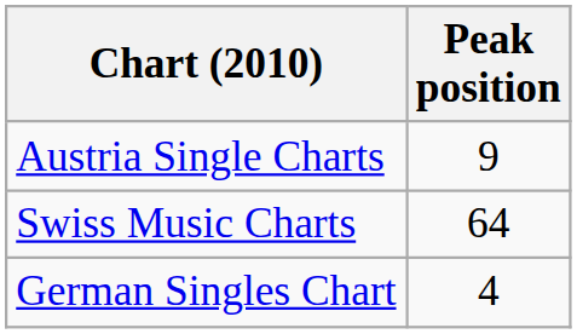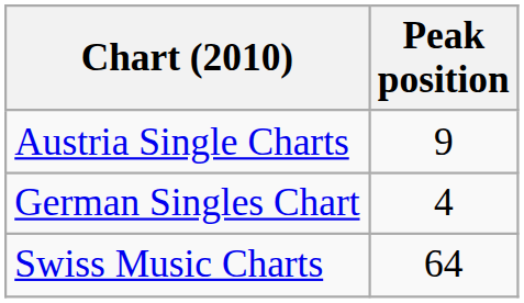rows swapped: German Singles Chart <-> Swiss Music Charts
